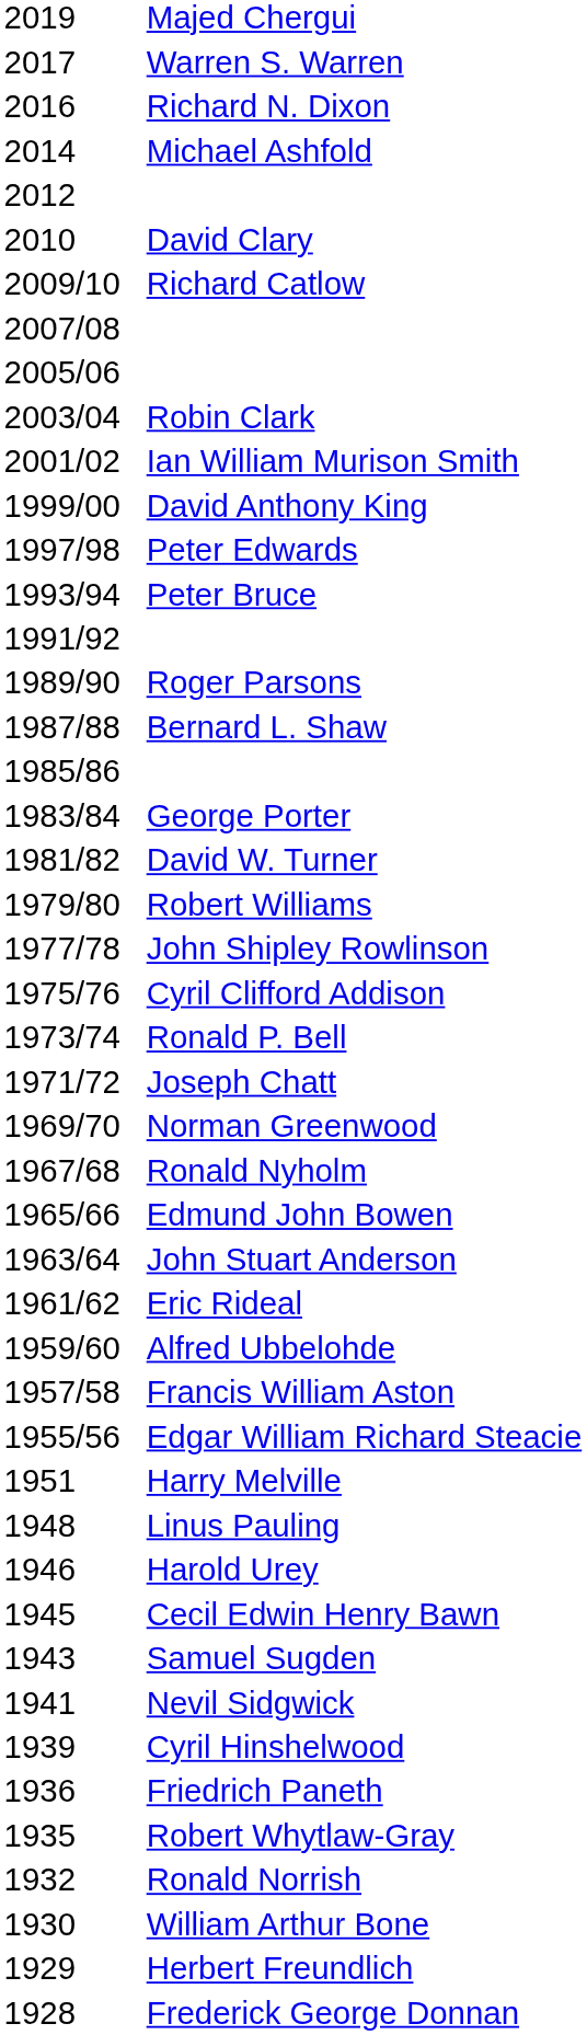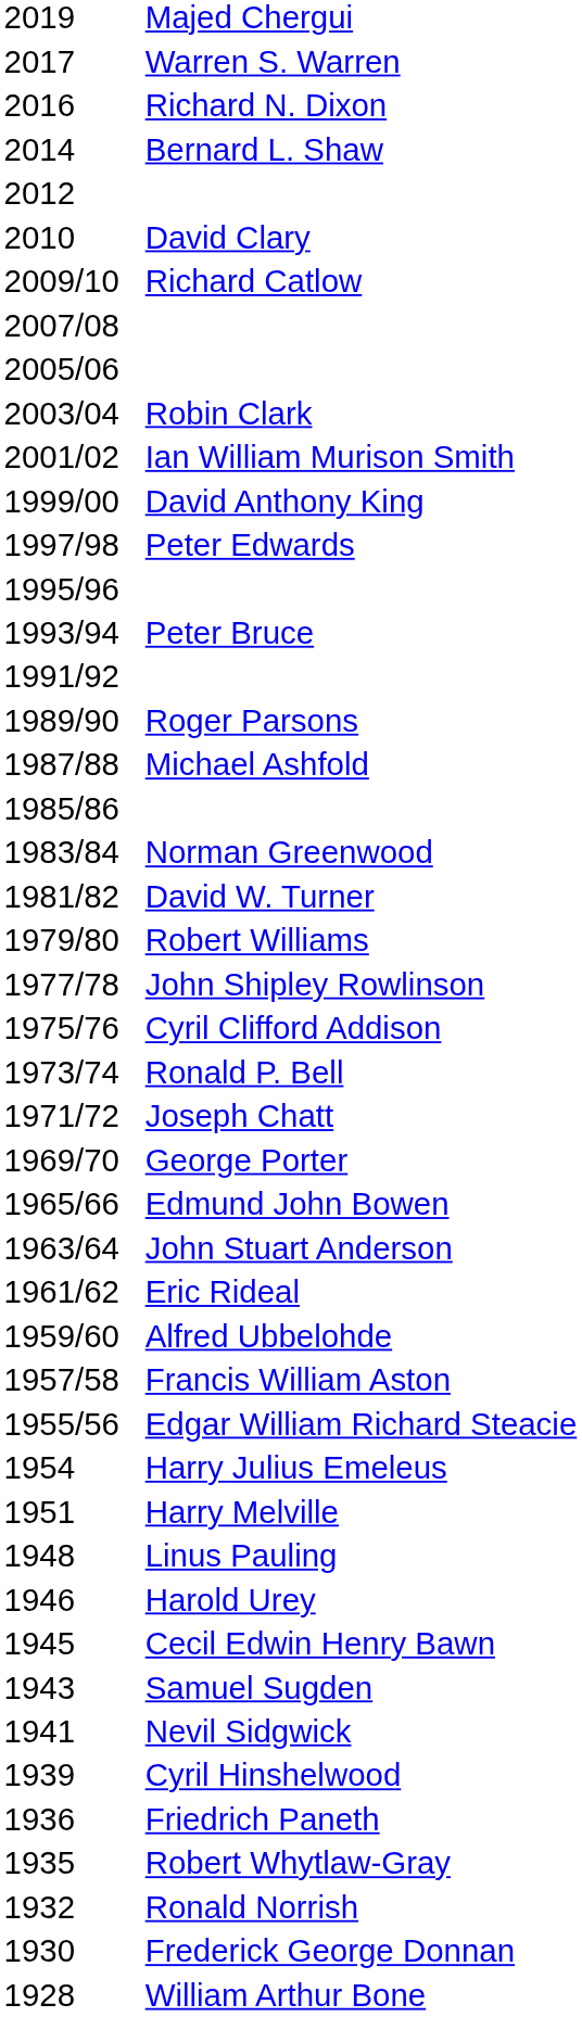2014 | column 2: Michael Ashfold -> Bernard L. Shaw
+ row: 1995/96
1987/88 | column 2: Bernard L. Shaw -> Michael Ashfold
1983/84 | column 2: George Porter -> Norman Greenwood
1969/70 | column 2: Norman Greenwood -> George Porter
- row: 1967/68 | Ronald Nyholm
+ row: 1954 | Harry Julius Emeleus
1930 | column 2: William Arthur Bone -> Frederick George Donnan
- row: 1929 | Herbert Freundlich
1928 | column 2: Frederick George Donnan -> William Arthur Bone
